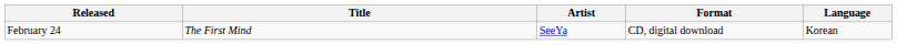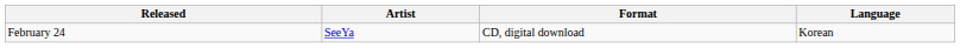- column: Title | The First Mind
